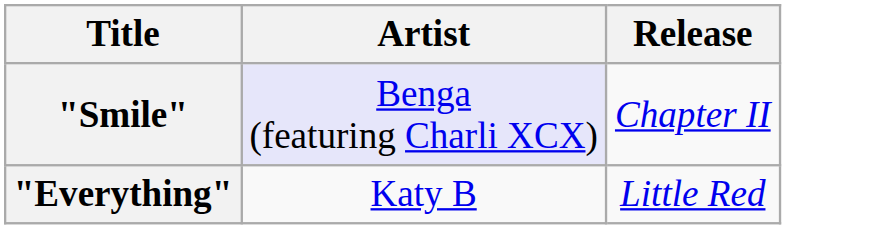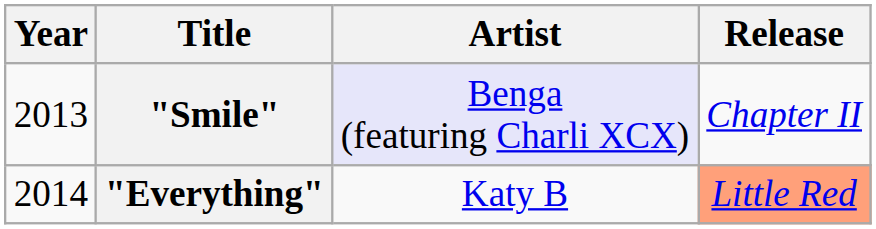+ column: Year | 2013 | 2014
"Everything" | Release: no background -> lightsalmon background
